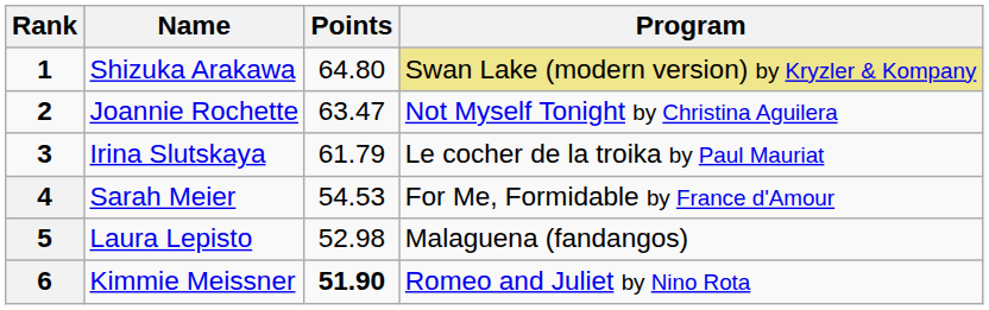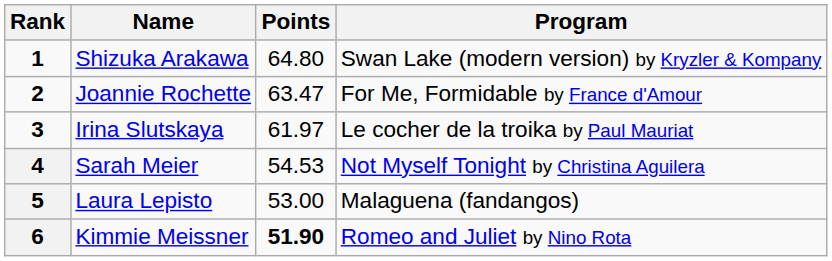Shizuka Arakawa | Program: khaki background -> no background
Joannie Rochette | Program: Not Myself Tonight by Christina Aguilera -> For Me, Formidable by France d'Amour
Irina Slutskaya | Points: 61.79 -> 61.97
Sarah Meier | Program: For Me, Formidable by France d'Amour -> Not Myself Tonight by Christina Aguilera
Laura Lepisto | Points: 52.98 -> 53.00
